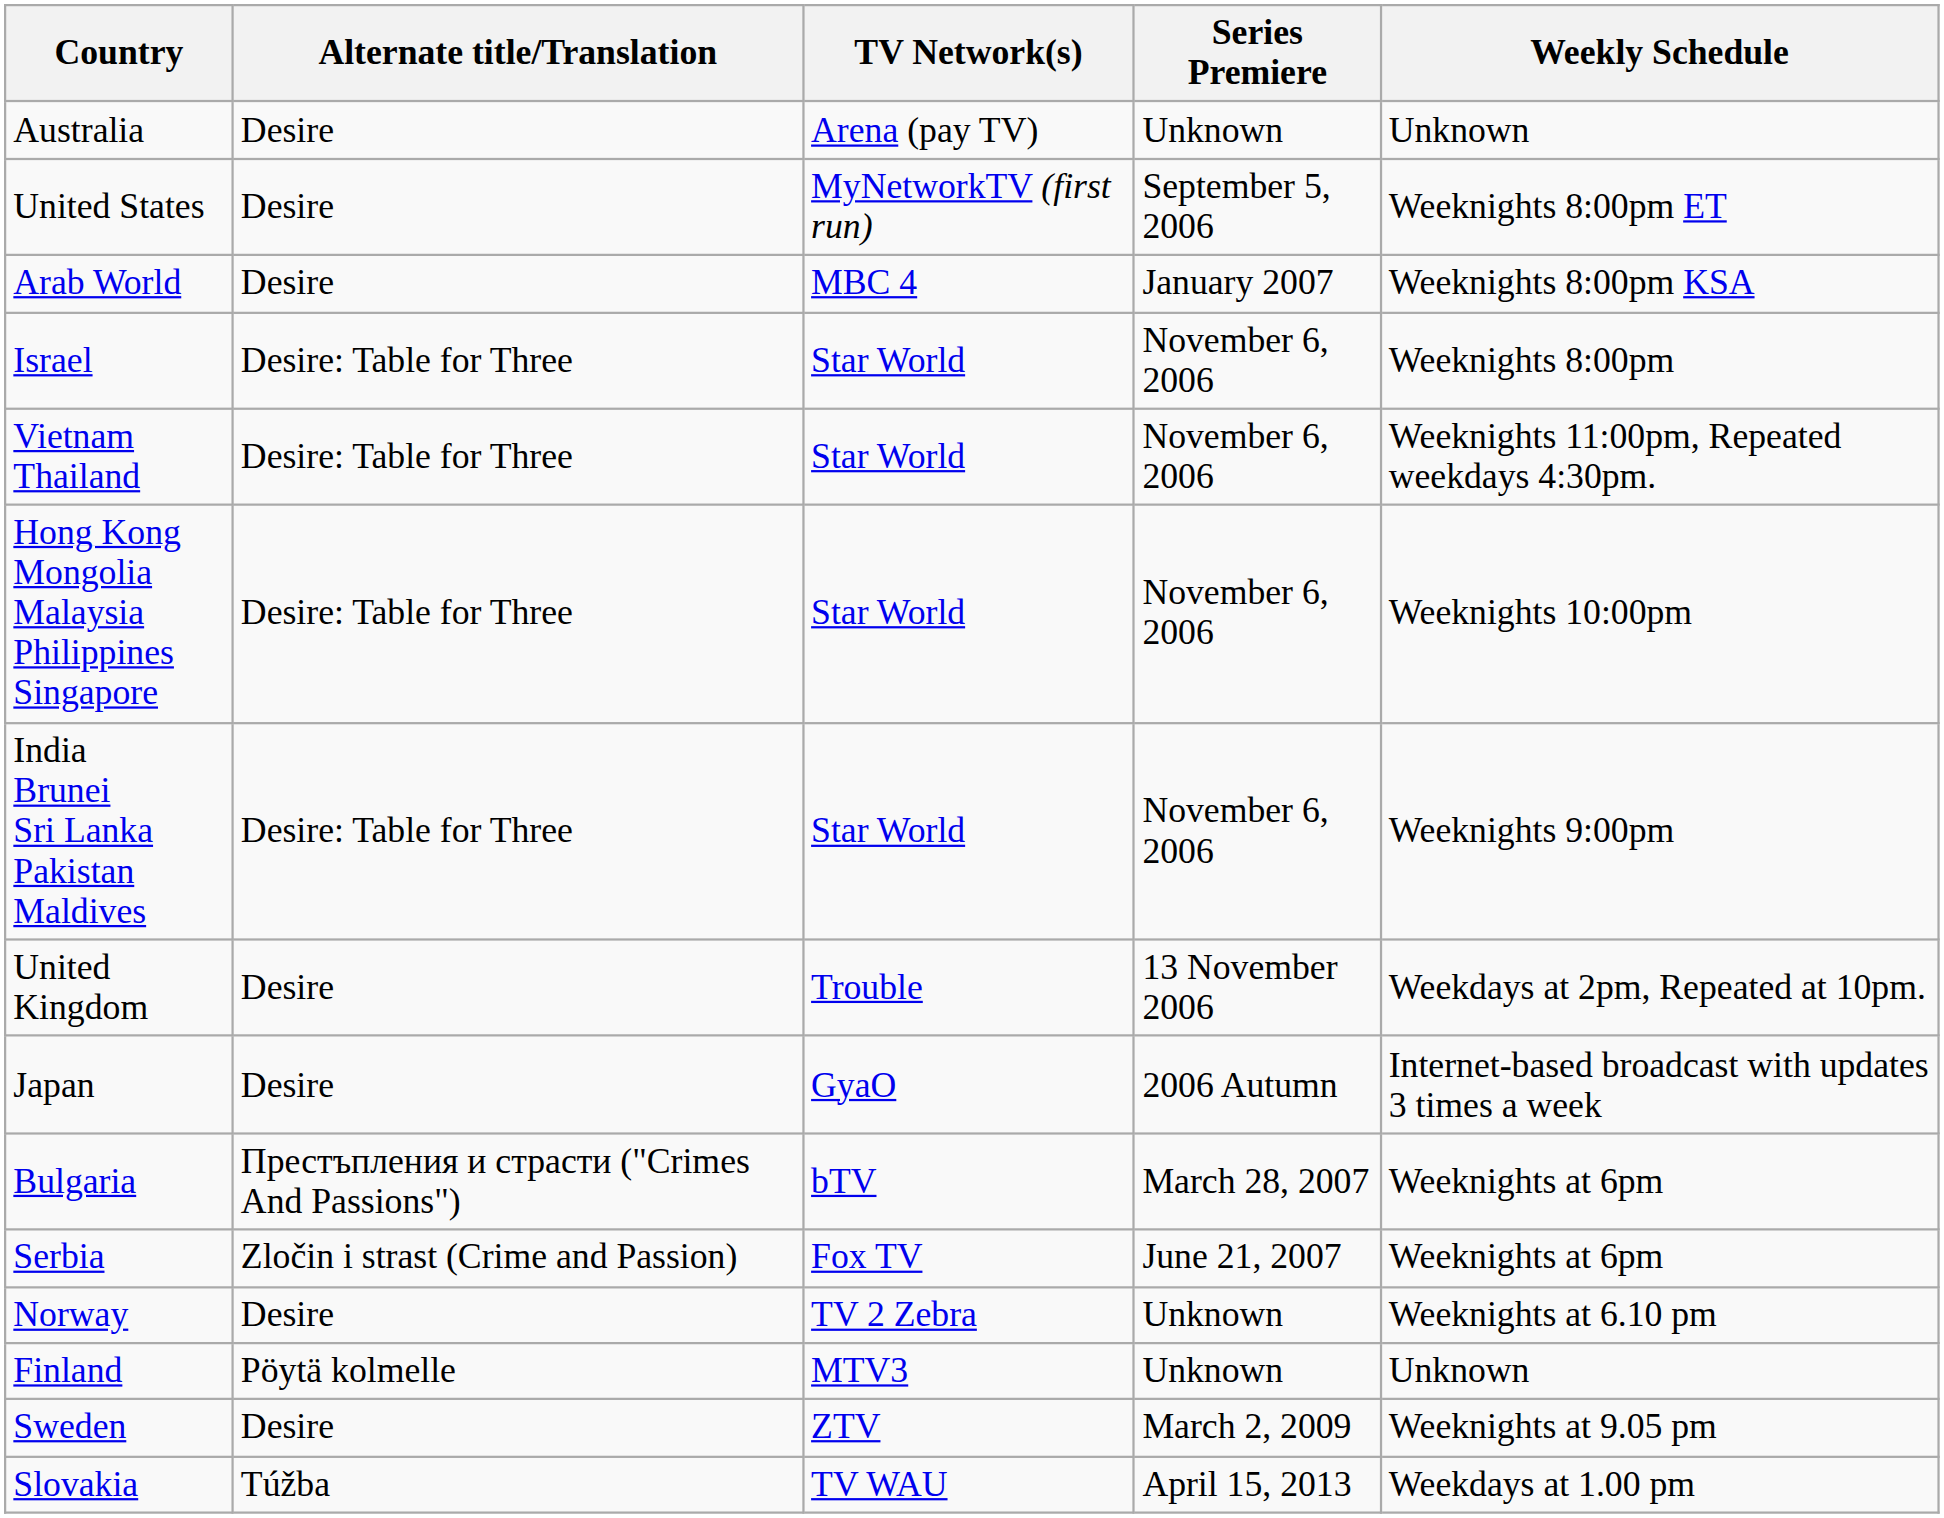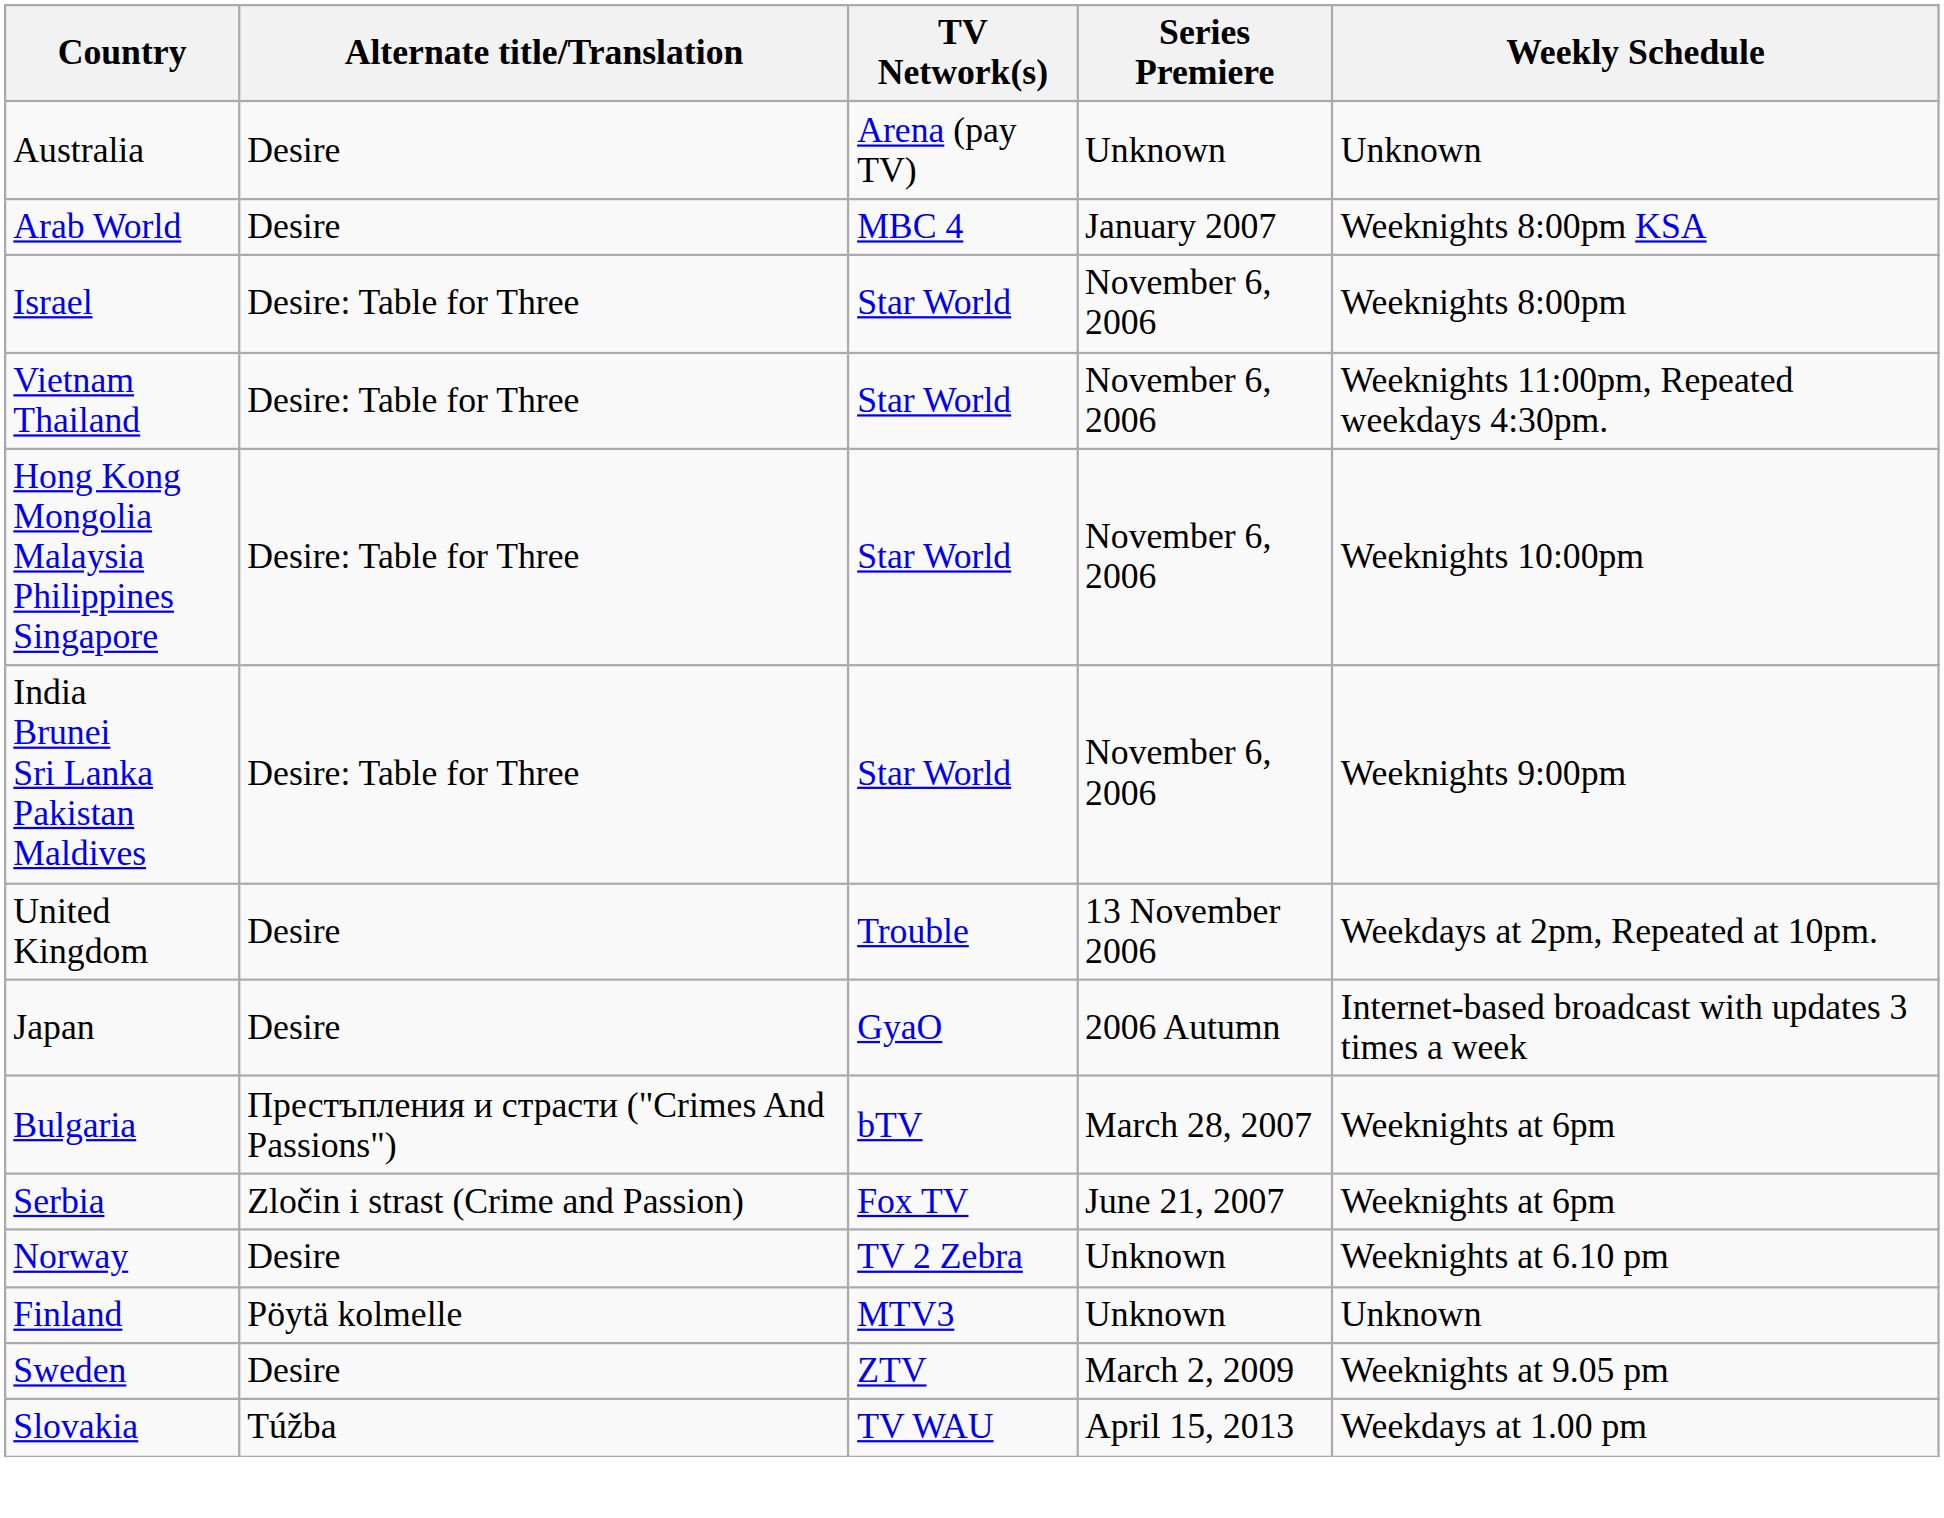- row: United States | Desire | MyNetworkTV (first run) | September 5, 2006 | Weeknights 8:00pm ET
